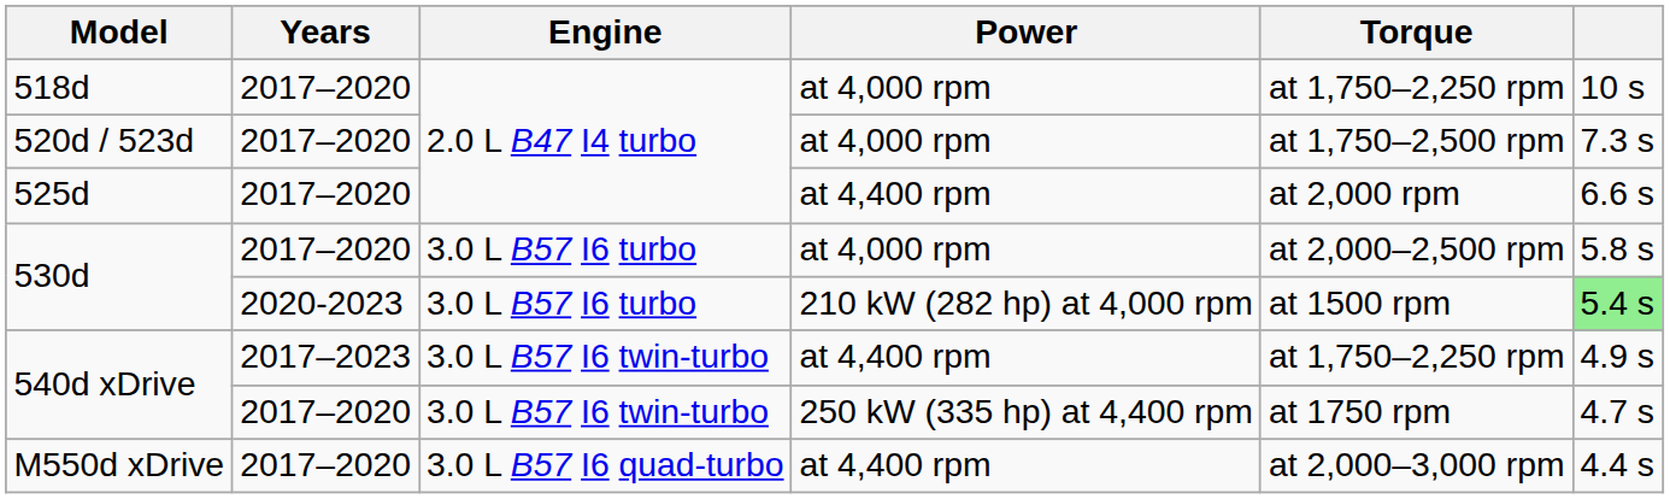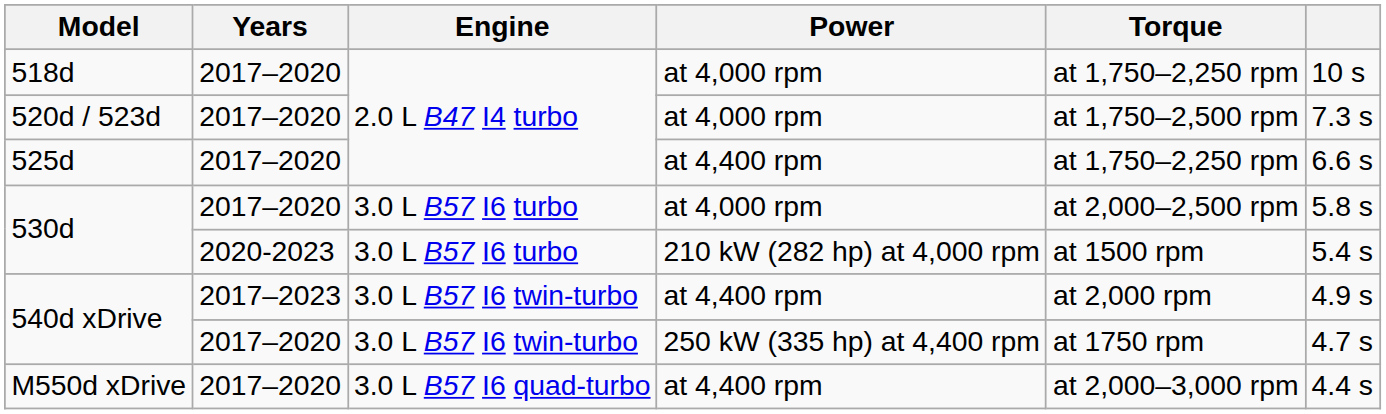525d | Torque: at 2,000 rpm -> at 1,750–2,250 rpm
530d / 210 kW (282 hp) at 4,000 rpm | column 6: lightgreen background -> no background
540d xDrive / at 4,400 rpm | Torque: at 1,750–2,250 rpm -> at 2,000 rpm
